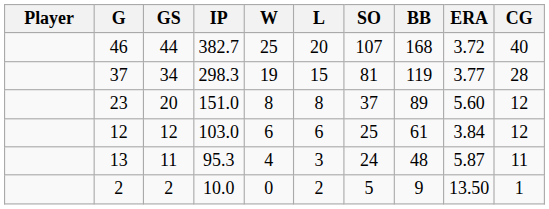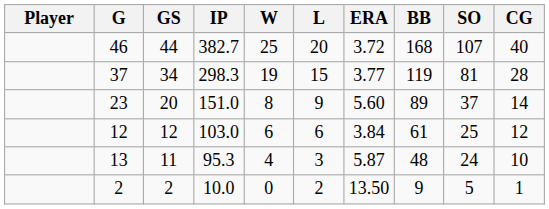columns swapped: ERA <-> SO
23 | L: 8 -> 9
23 | CG: 12 -> 14
13 | CG: 11 -> 10
